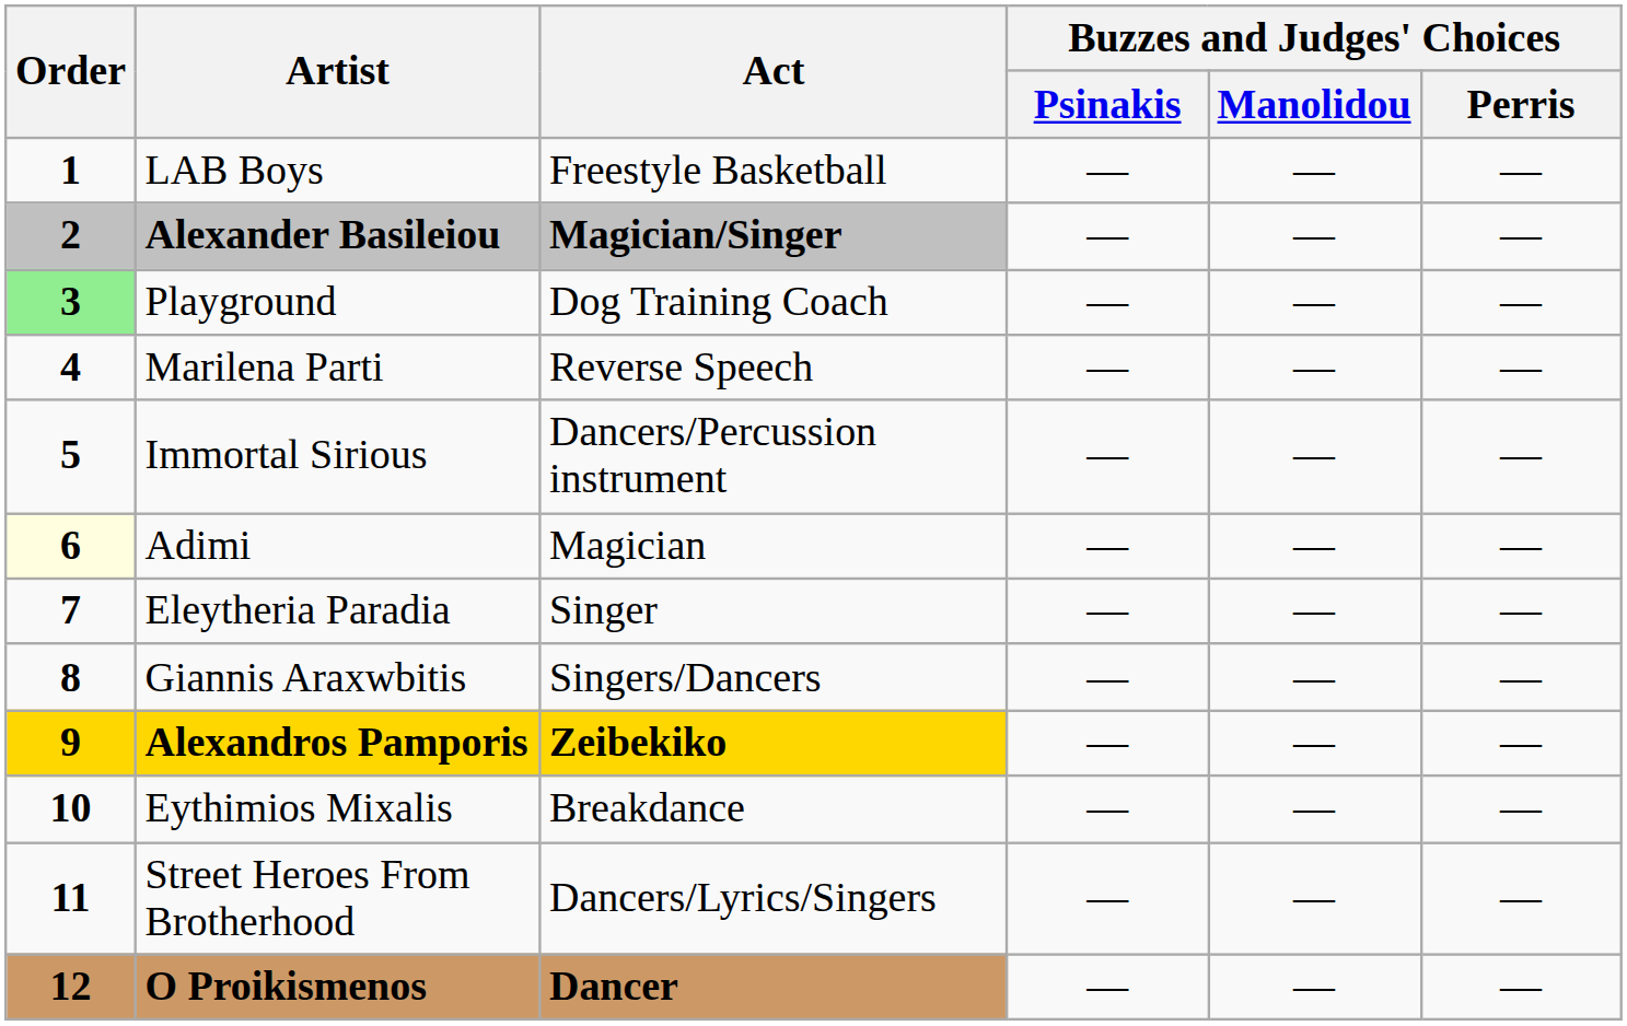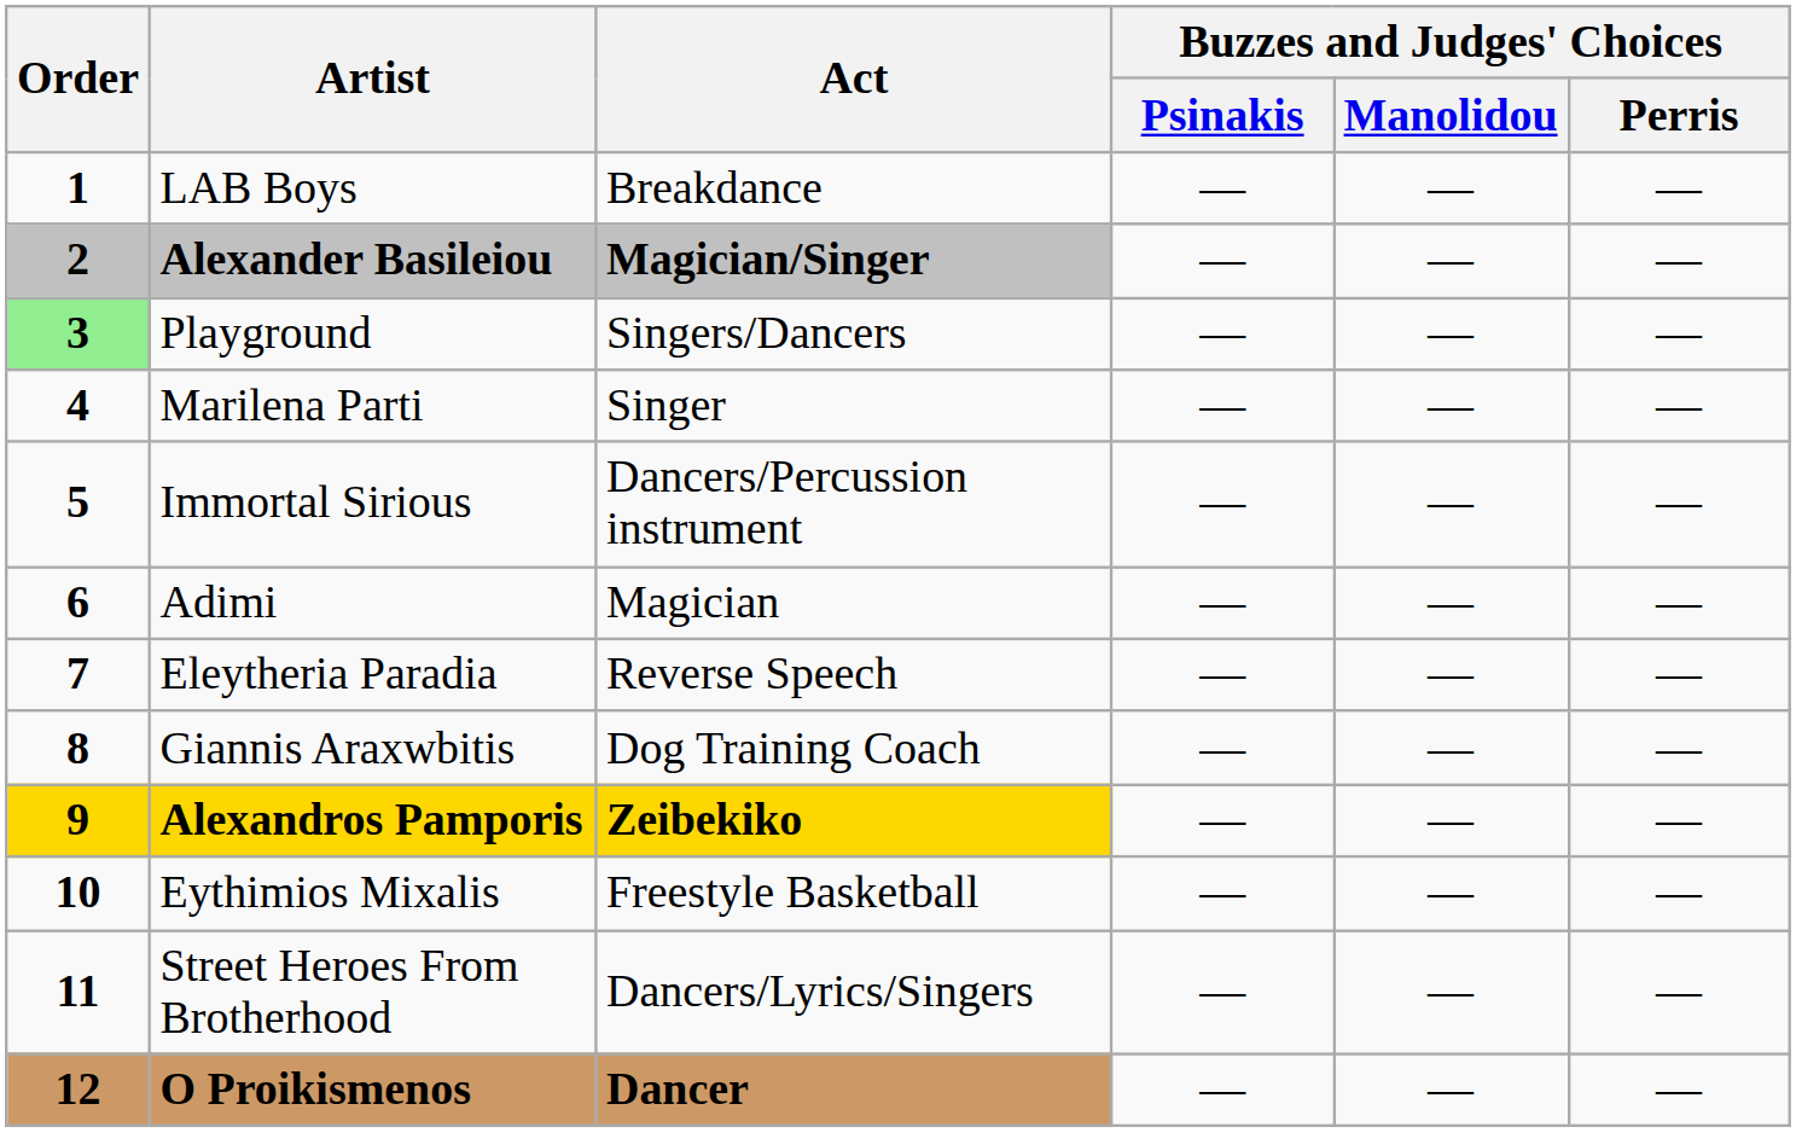LAB Boys | Act: Freestyle Basketball -> Breakdance
Playground | Act: Dog Training Coach -> Singers/Dancers
Marilena Parti | Act: Reverse Speech -> Singer
Adimi | Order: lightyellow background -> no background
Eleytheria Paradia | Act: Singer -> Reverse Speech
Giannis Araxwbitis | Act: Singers/Dancers -> Dog Training Coach
Eythimios Mixalis | Act: Breakdance -> Freestyle Basketball
